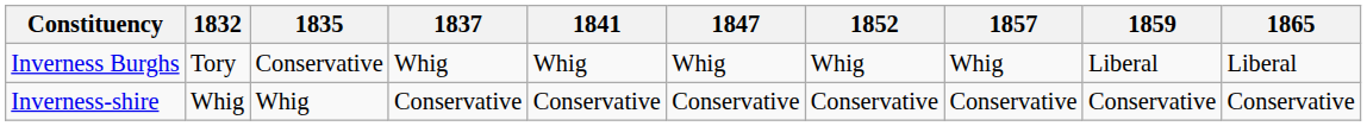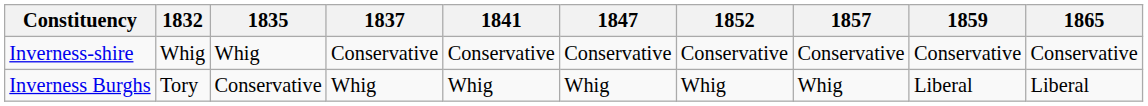rows swapped: Inverness Burghs <-> Inverness-shire
